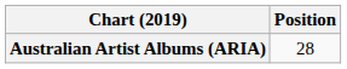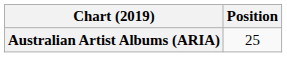Australian Artist Albums (ARIA) | Position: 28 -> 25
